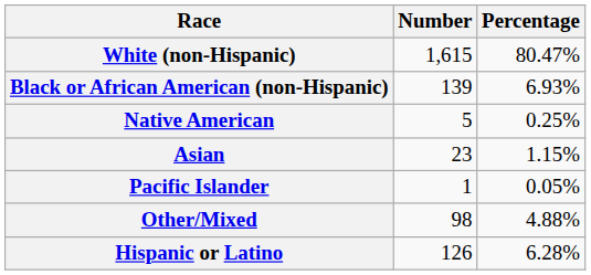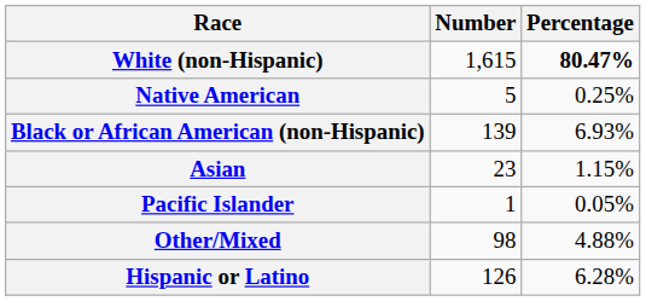White (non-Hispanic) | Percentage: normal -> bold
rows swapped: Black or African American (non-Hispanic) <-> Native American
